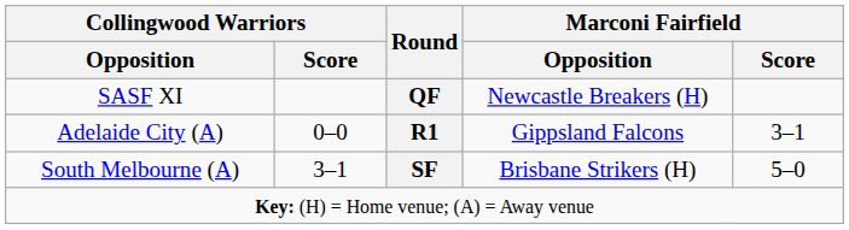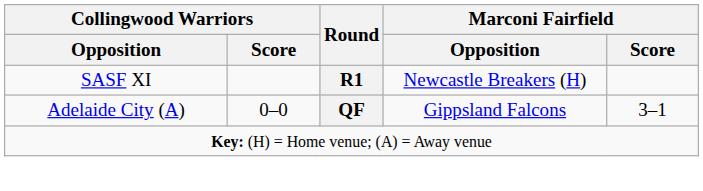SASF XI | Round: QF -> R1
Adelaide City (A) | Round: R1 -> QF
- row: South Melbourne (A) | 3–1 | SF | Brisbane Strikers (H) | 5–0
